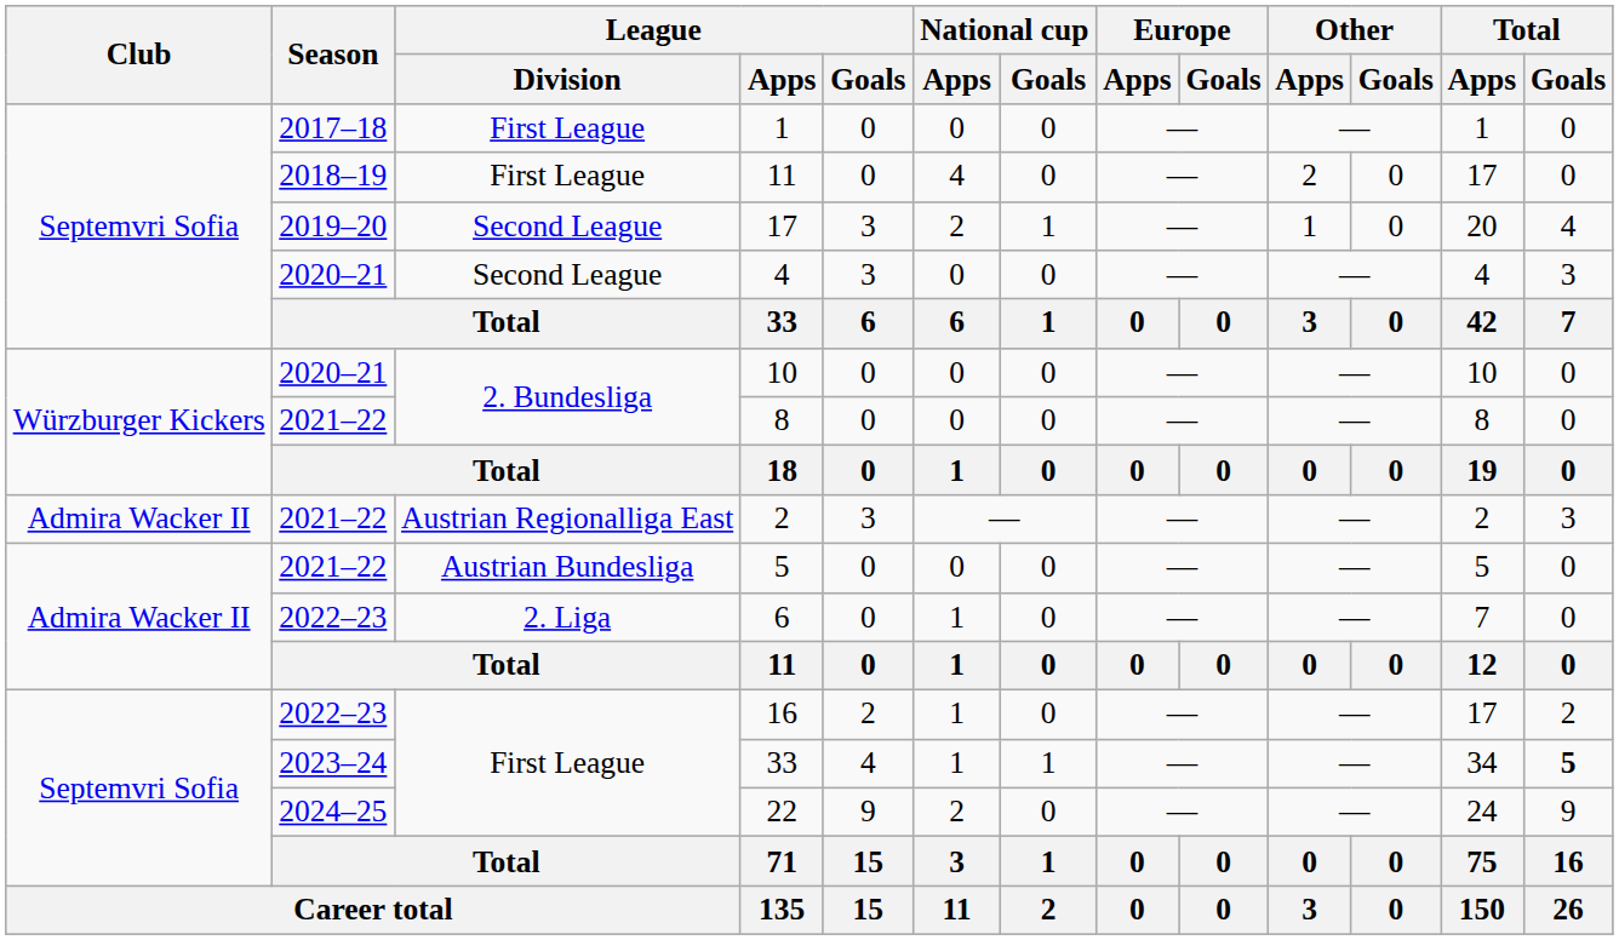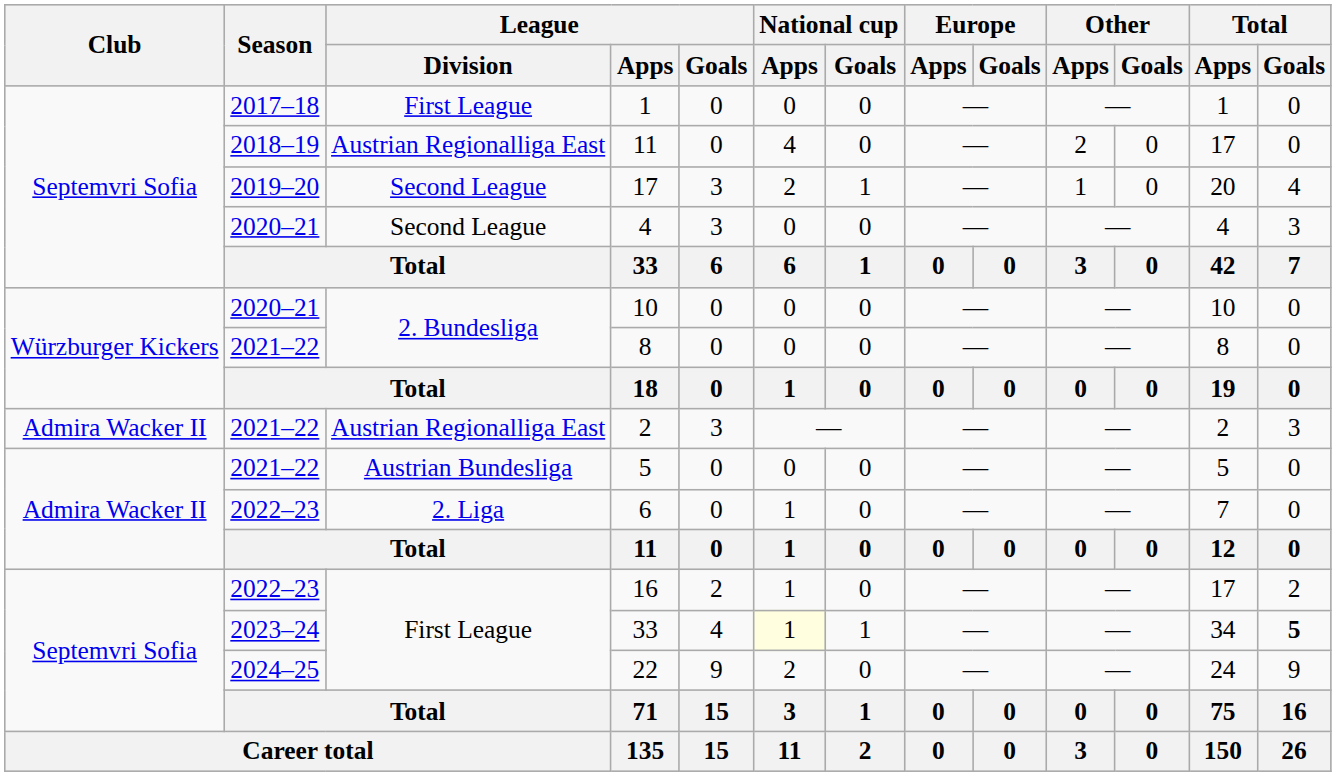2018–19 / 11 | League / Division: First League -> Austrian Regionalliga East
2023–24 / 33 | National cup / Apps: no background -> lightyellow background
